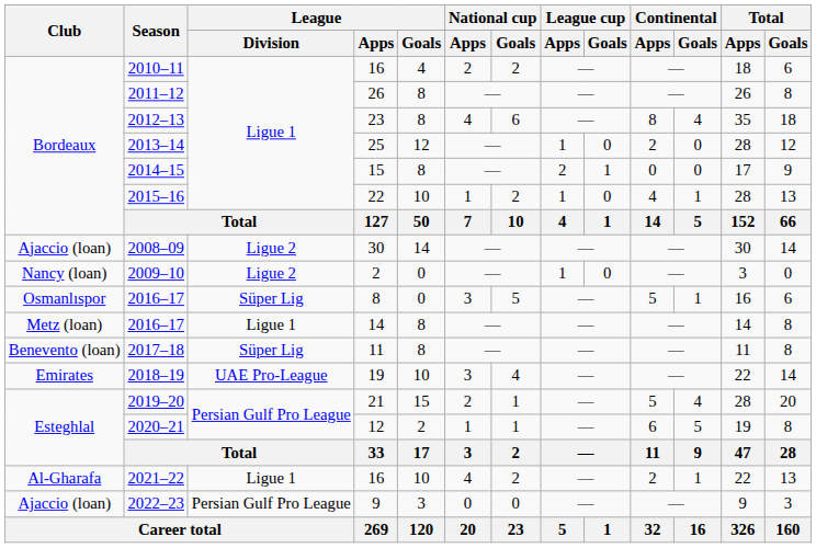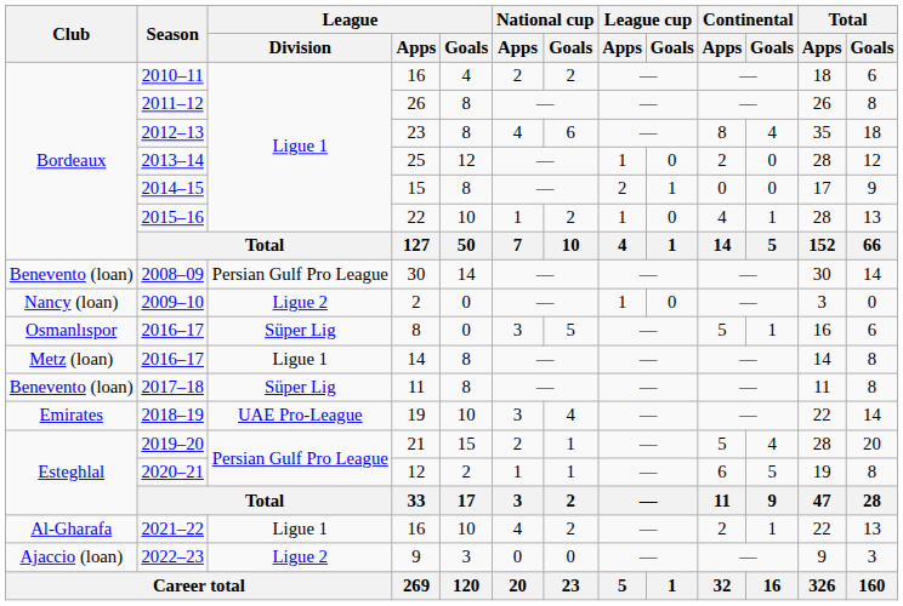2008–09 | Club: Ajaccio (loan) -> Benevento (loan)
2008–09 | League / Division: Ligue 2 -> Persian Gulf Pro League
2022–23 | League / Division: Persian Gulf Pro League -> Ligue 2
